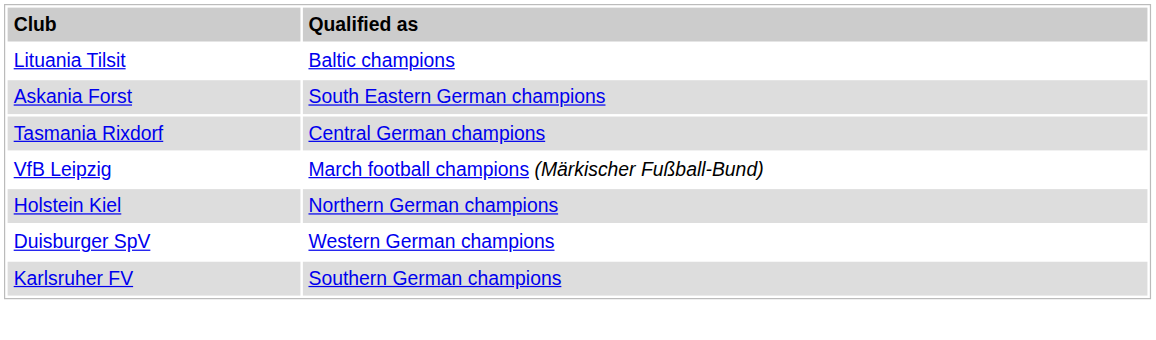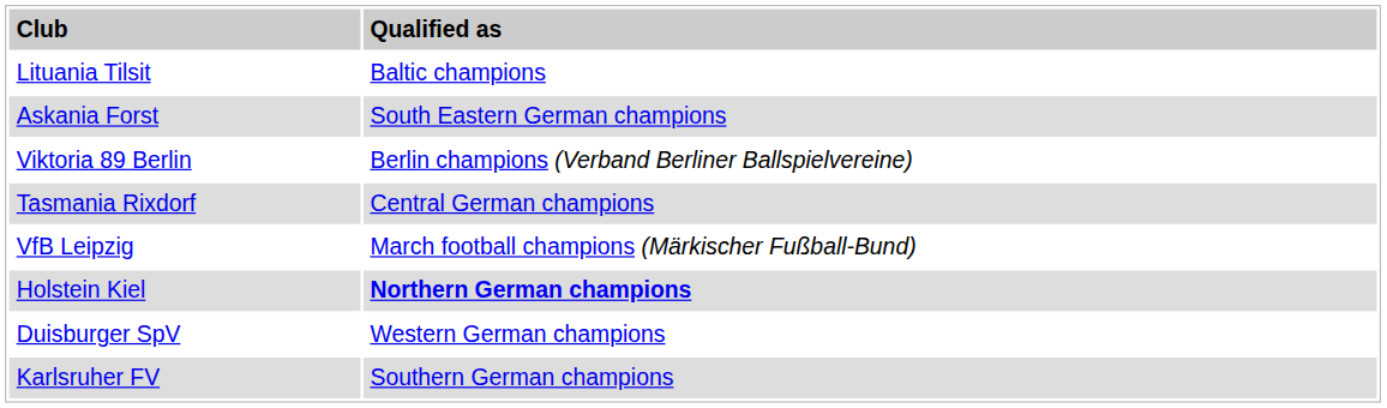+ row: Viktoria 89 Berlin | Berlin champions (Verband Berliner Ballspielvereine)
Holstein Kiel | column 2: normal -> bold
